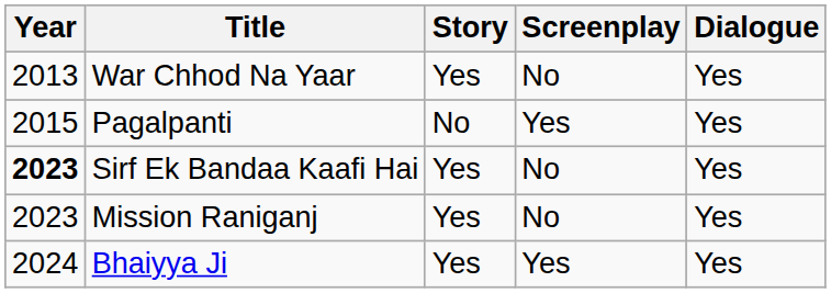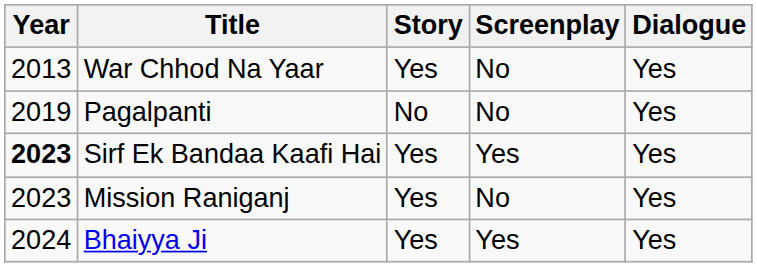Pagalpanti | Year: 2015 -> 2019
Pagalpanti | Screenplay: Yes -> No
Sirf Ek Bandaa Kaafi Hai | Screenplay: No -> Yes
